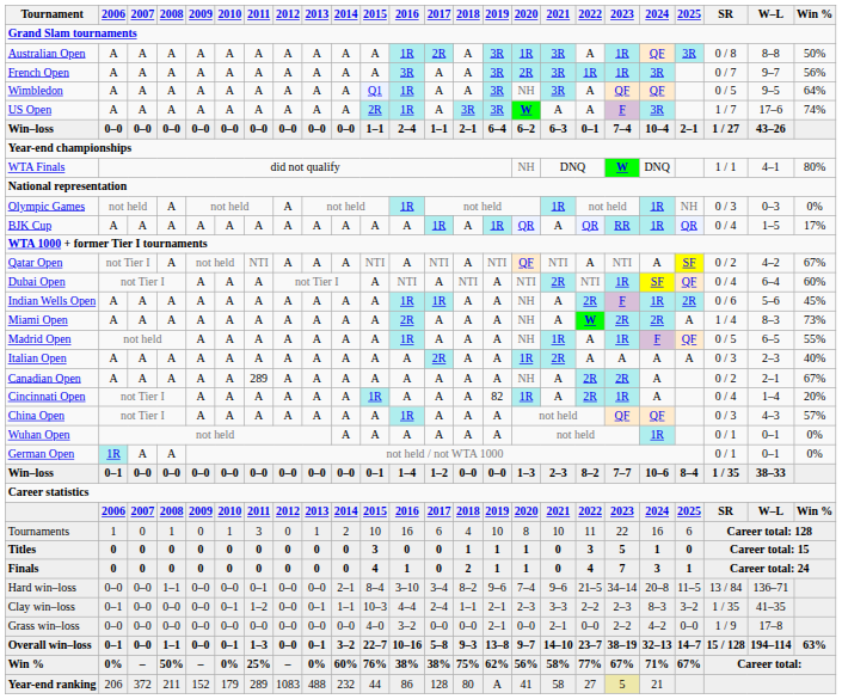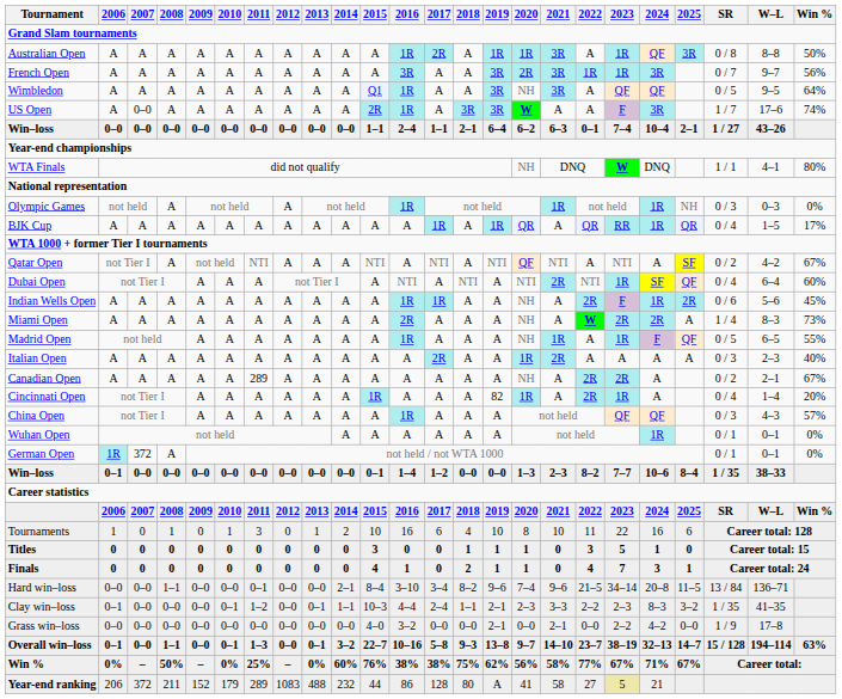Australian Open | 2019: 3R -> 1R
US Open | 2007: A -> 0–0
German Open | 2007: A -> 372
